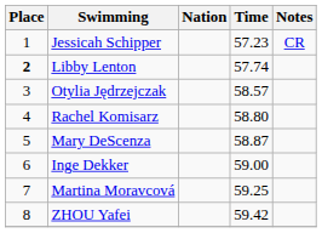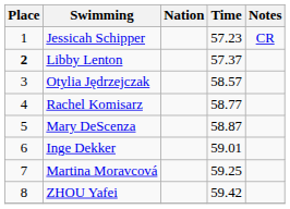Libby Lenton | Time: 57.74 -> 57.37
Rachel Komisarz | Time: 58.80 -> 58.77
Inge Dekker | Time: 59.00 -> 59.01
